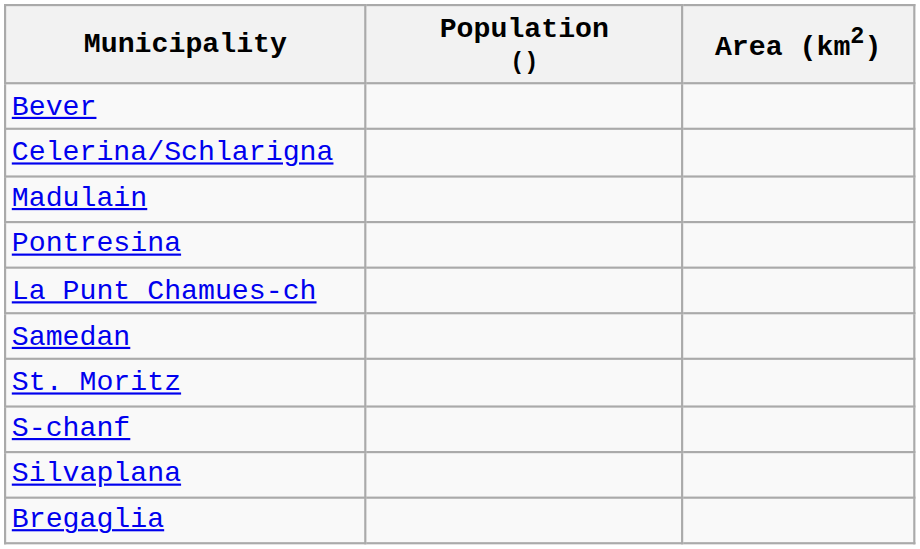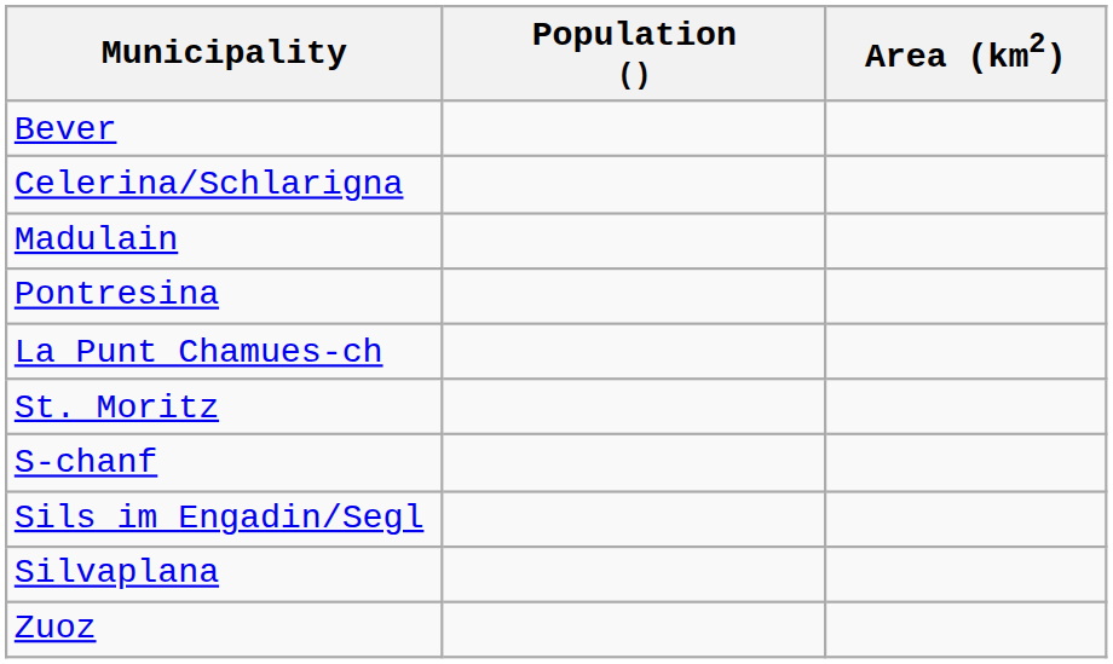- row: Samedan
+ row: Sils im Engadin/Segl
+ row: Zuoz
- row: Bregaglia
